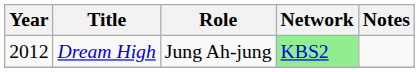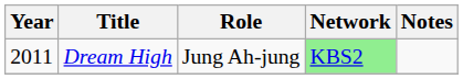Dream High | Year: 2012 -> 2011
